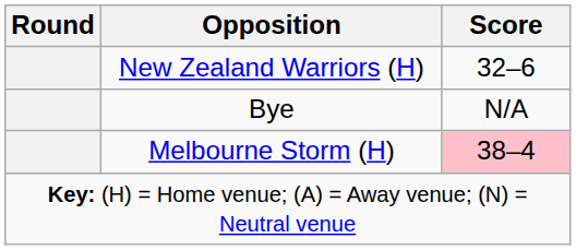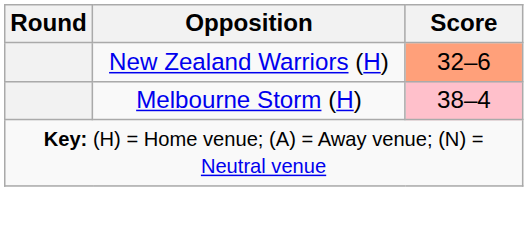New Zealand Warriors (H) | Score: no background -> lightsalmon background
- row: Bye | N/A
